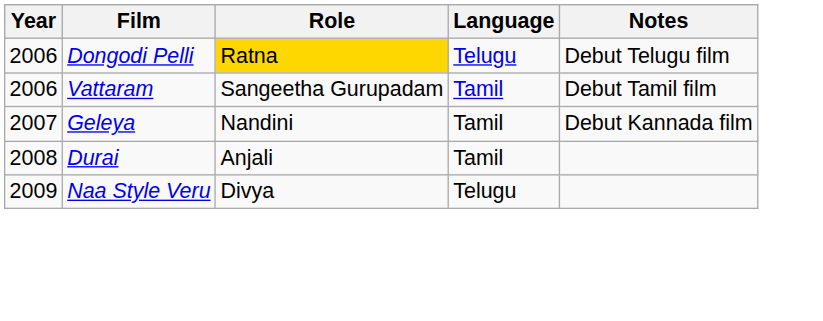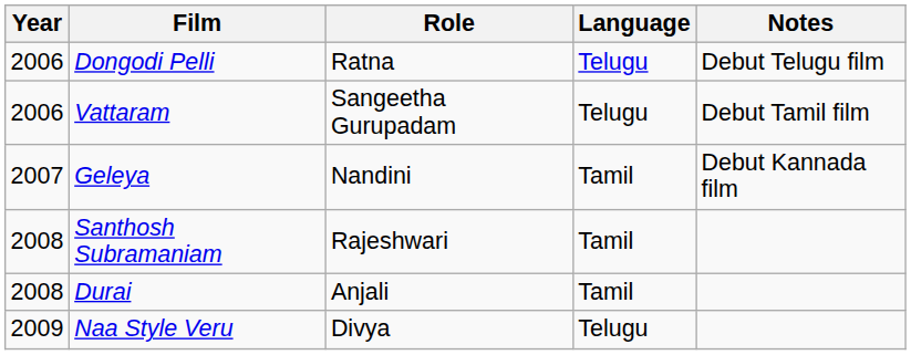Dongodi Pelli | Role: gold background -> no background
Vattaram | Language: Tamil -> Telugu
+ row: 2008 | Santhosh Subramaniam | Rajeshwari | Tamil
